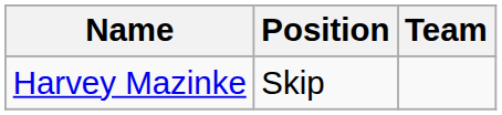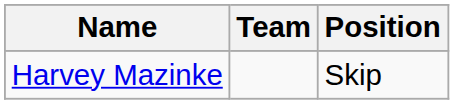columns swapped: Team <-> Position
